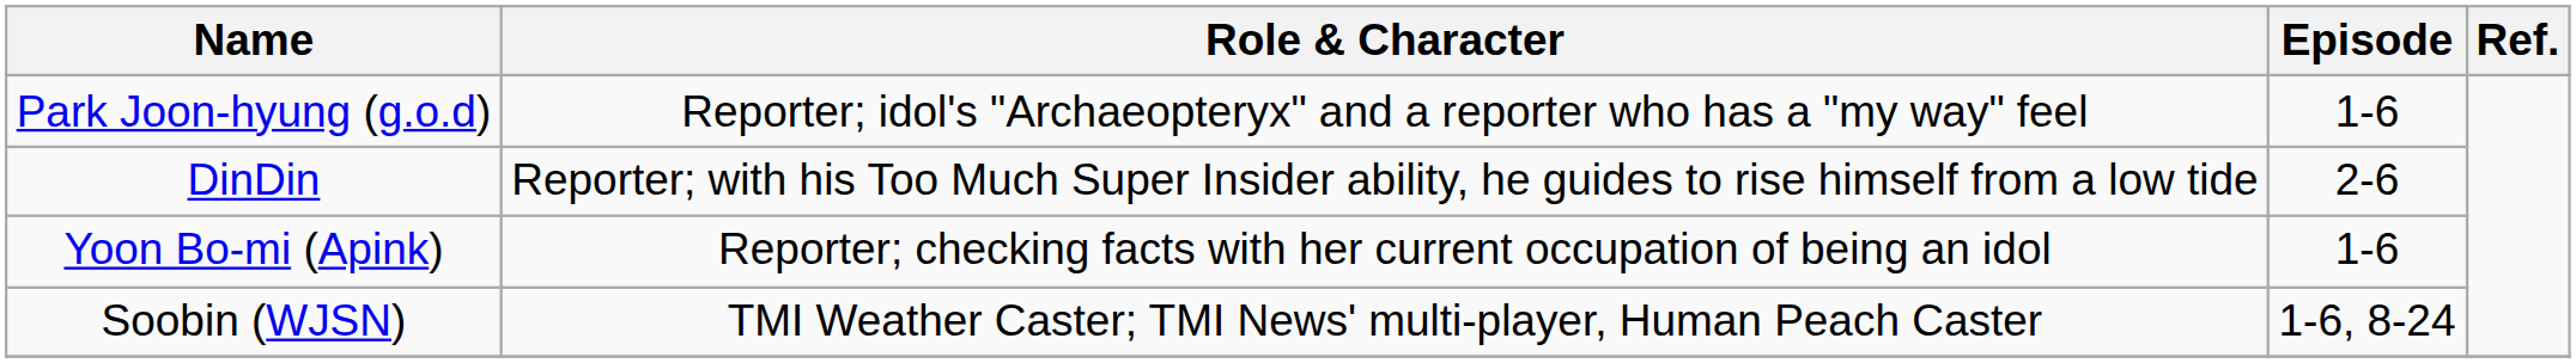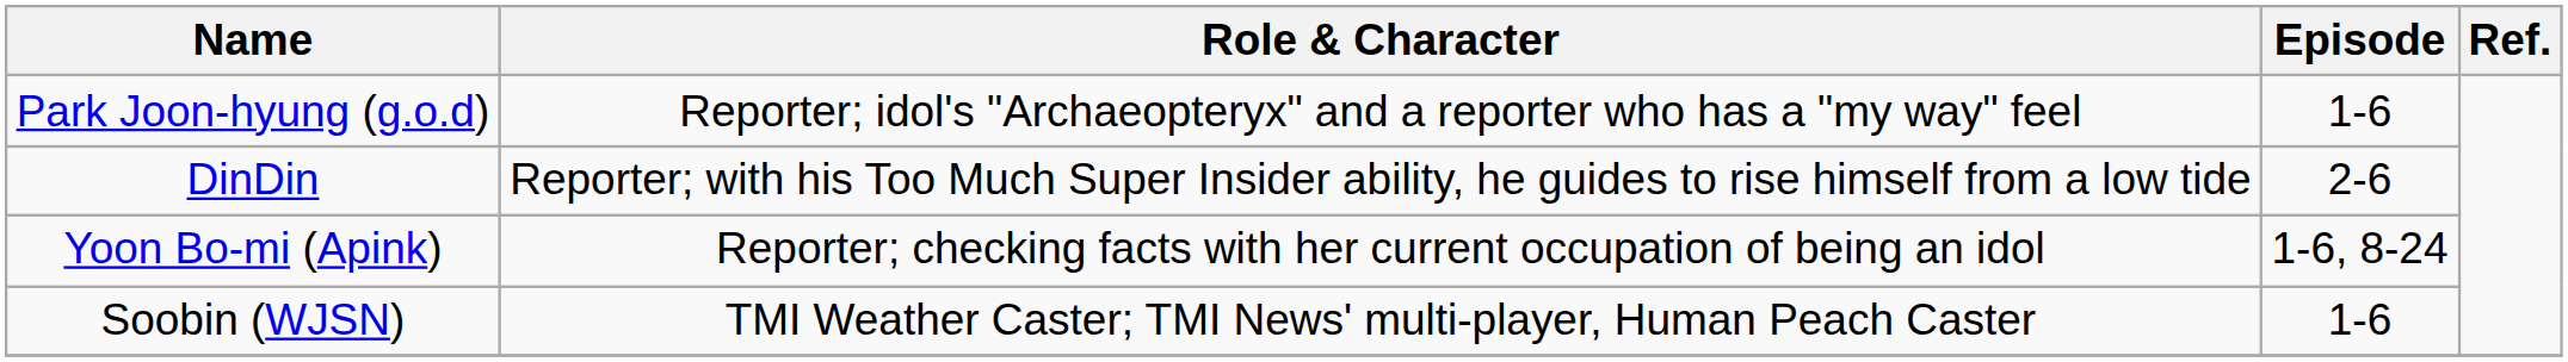Yoon Bo-mi (Apink) | Episode: 1-6 -> 1-6, 8-24
Soobin (WJSN) | Episode: 1-6, 8-24 -> 1-6
